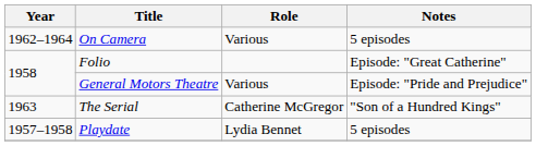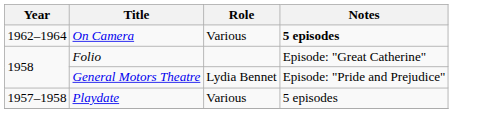On Camera | Notes: normal -> bold
General Motors Theatre | Role: Various -> Lydia Bennet
- row: 1963 | The Serial | Catherine McGregor | "Son of a Hundred Kings"
Playdate | Role: Lydia Bennet -> Various
